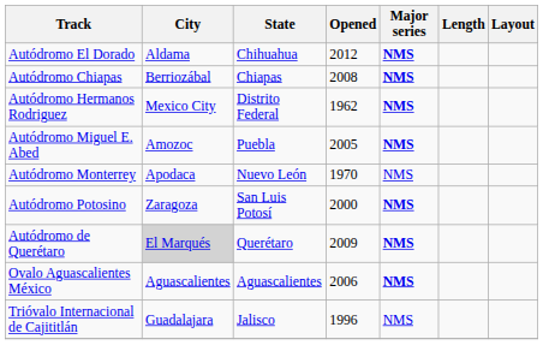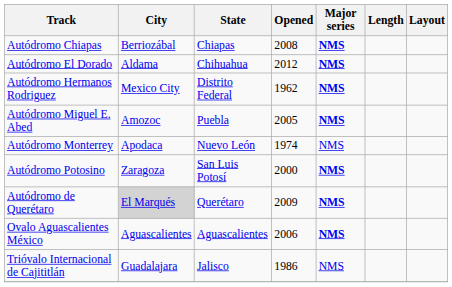rows swapped: Autódromo Chiapas <-> Autódromo El Dorado
Autódromo Monterrey | Opened: 1970 -> 1974
Trióvalo Internacional de Cajititlán | Opened: 1996 -> 1986
